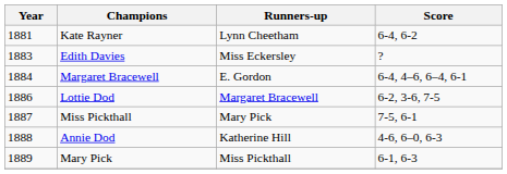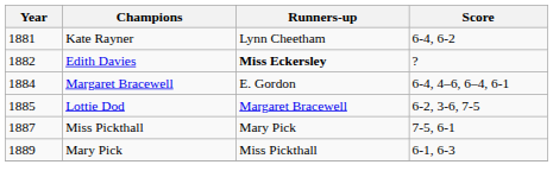Edith Davies | Year: 1883 -> 1882
Edith Davies | Runners-up: normal -> bold
Lottie Dod | Year: 1886 -> 1885
- row: 1888 | Annie Dod | Katherine Hill | 4-6, 6–0, 6-3
